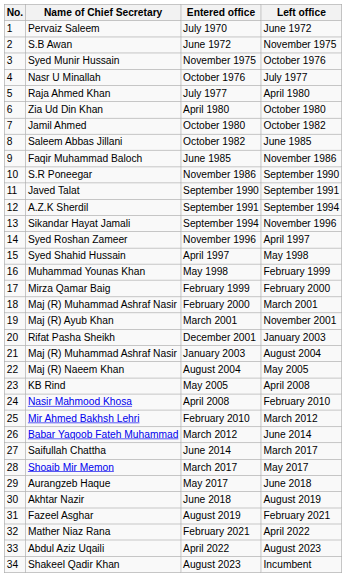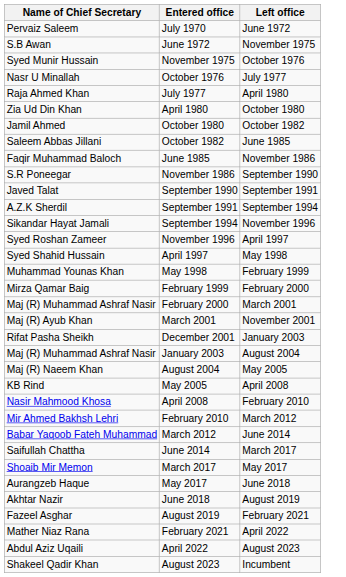- column: No. | 1 | 2 | 3 | 4 | 5 | 6 | 7 | 8 | 9 | 10 | 11 | 12 | 13 | 14 | 15 | 16 | 17 | 18 | 19 | 20 | 21 | 22 | 23 | 24 | 25 | 26 | 27 | 28 | 29 | 30 | 31 | 32 | 33 | 34
